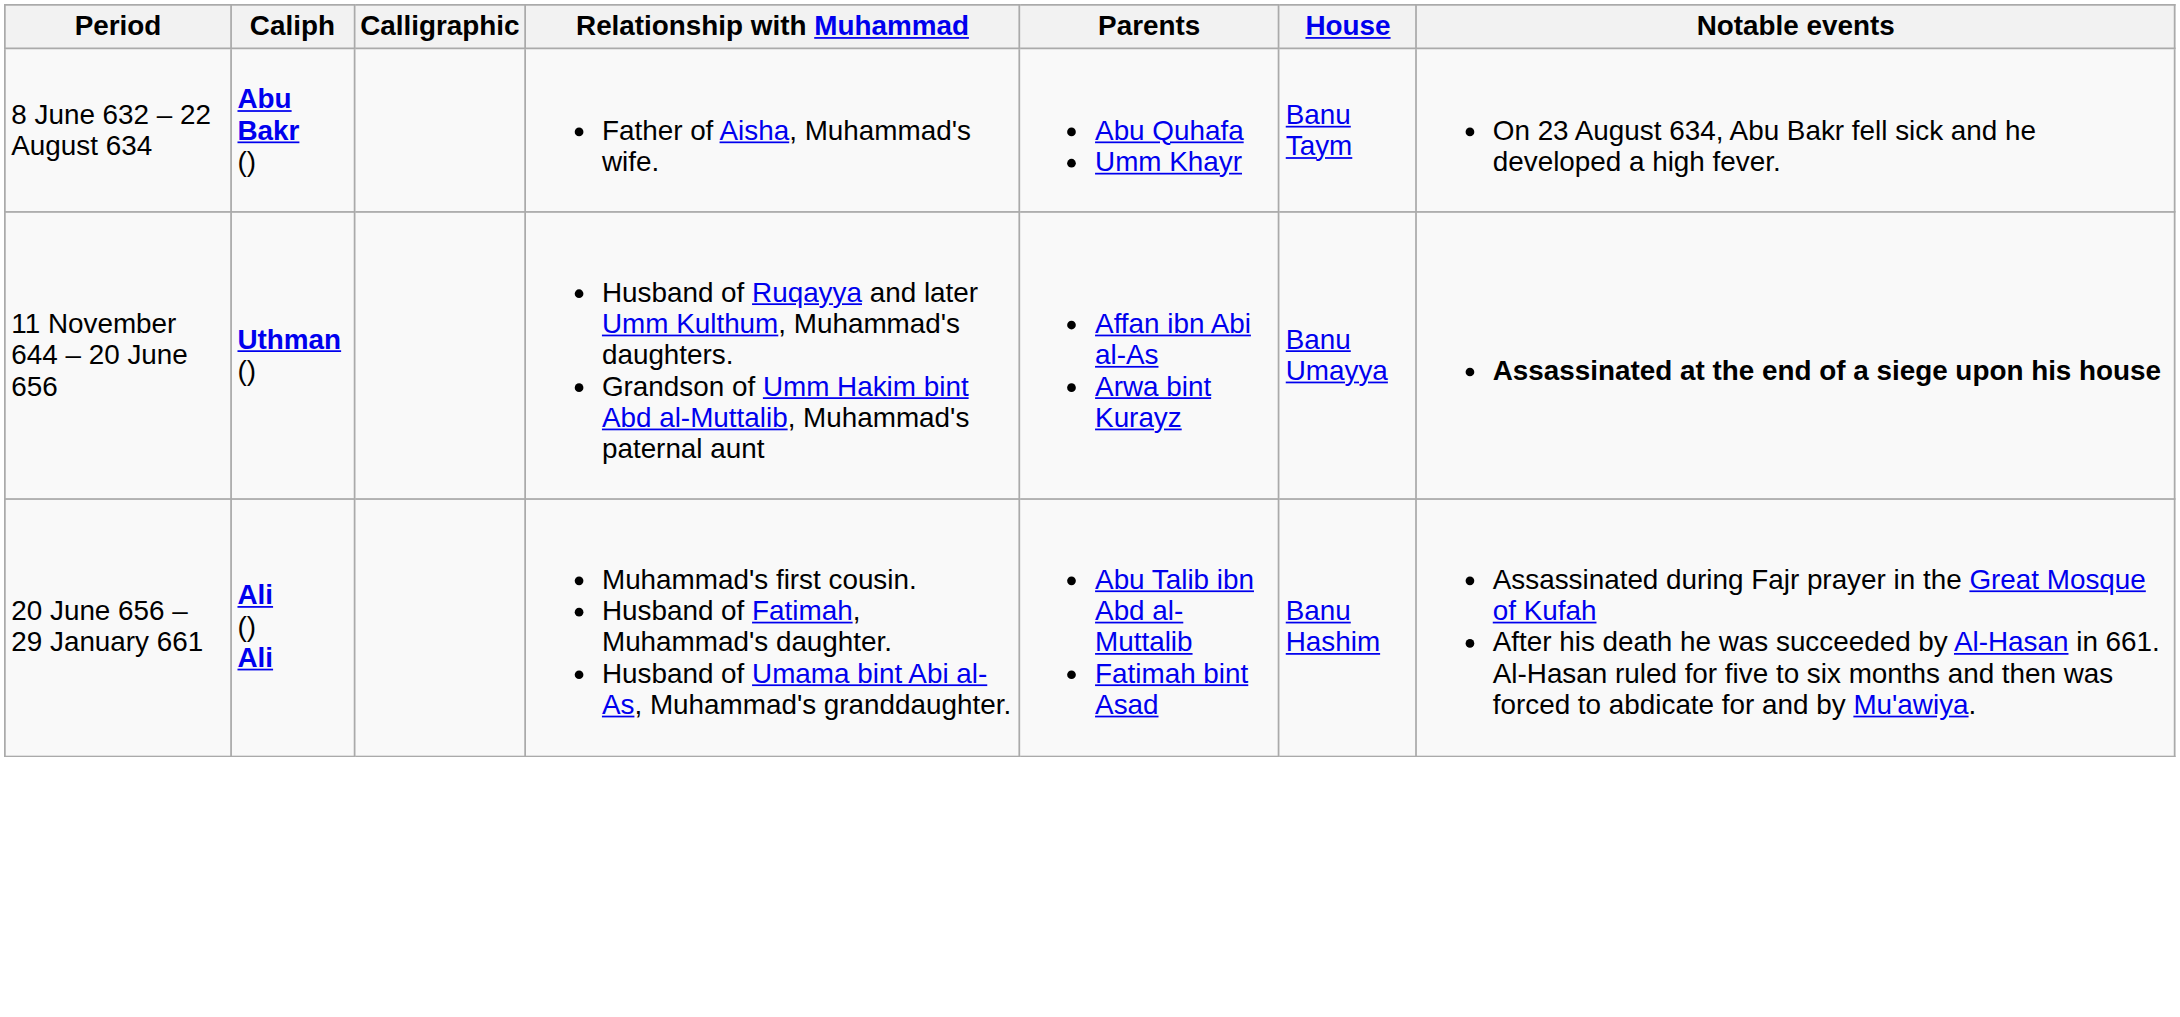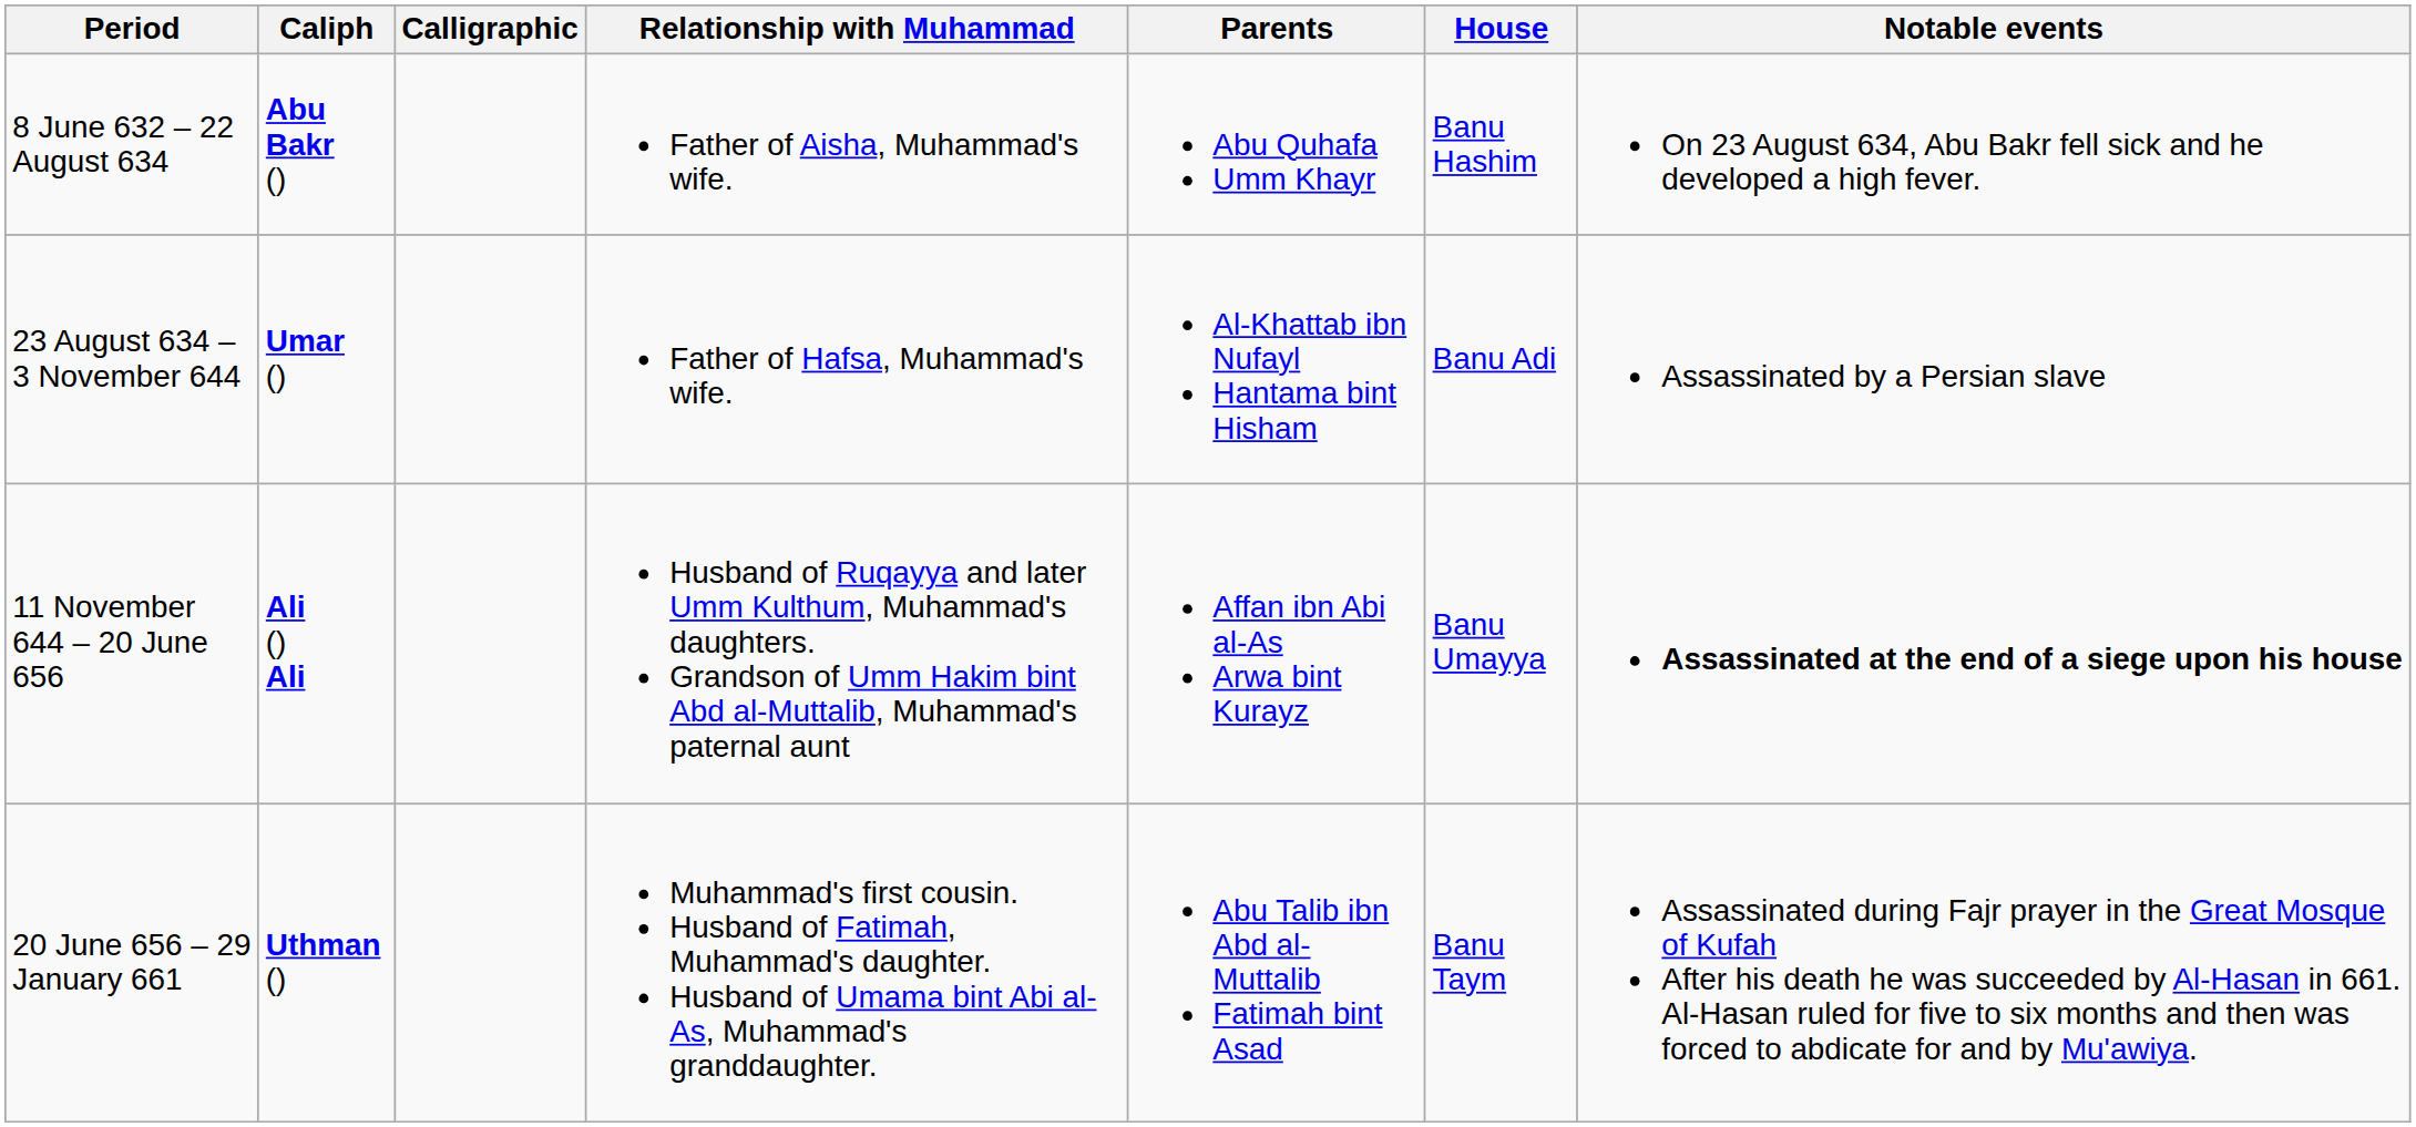8 June 632 – 22 August 634 | House: Banu Taym -> Banu Hashim
+ row: 23 August 634 – 3 November 644 | Umar () | Father of Hafsa, Muhammad's wife. | Al-Khattab ibn Nufayl Hantama bint Hisham | Banu Adi | Assassinated by a Persian slave
11 November 644 – 20 June 656 | Caliph: Uthman () -> Ali () Ali
20 June 656 – 29 January 661 | Caliph: Ali () Ali -> Uthman ()
20 June 656 – 29 January 661 | House: Banu Hashim -> Banu Taym
